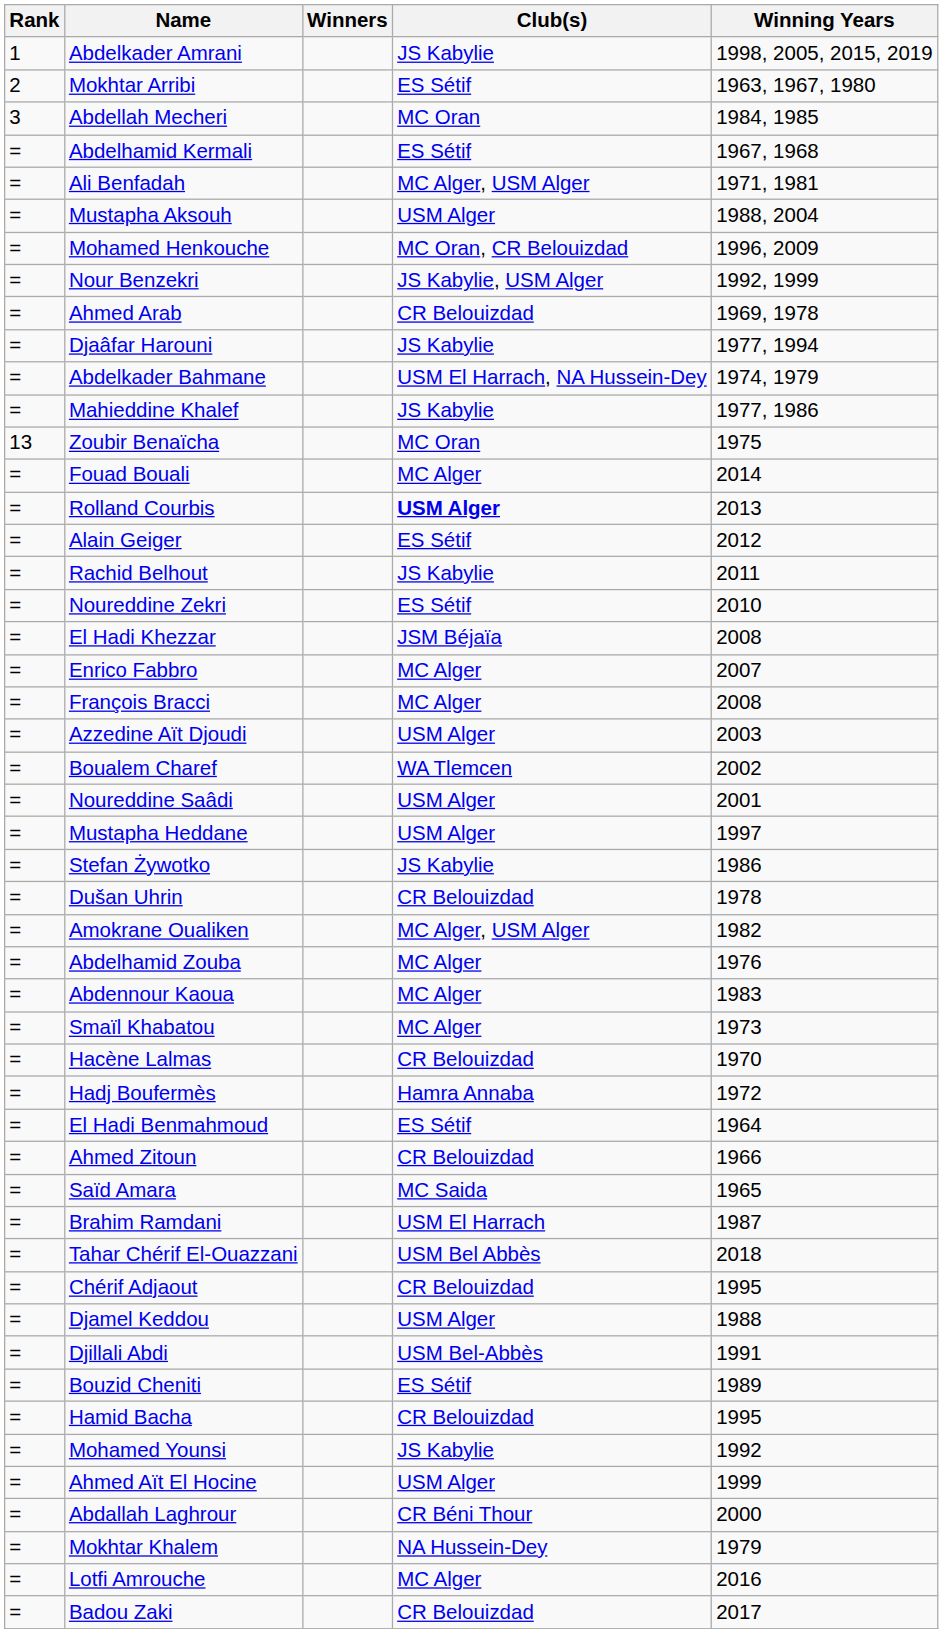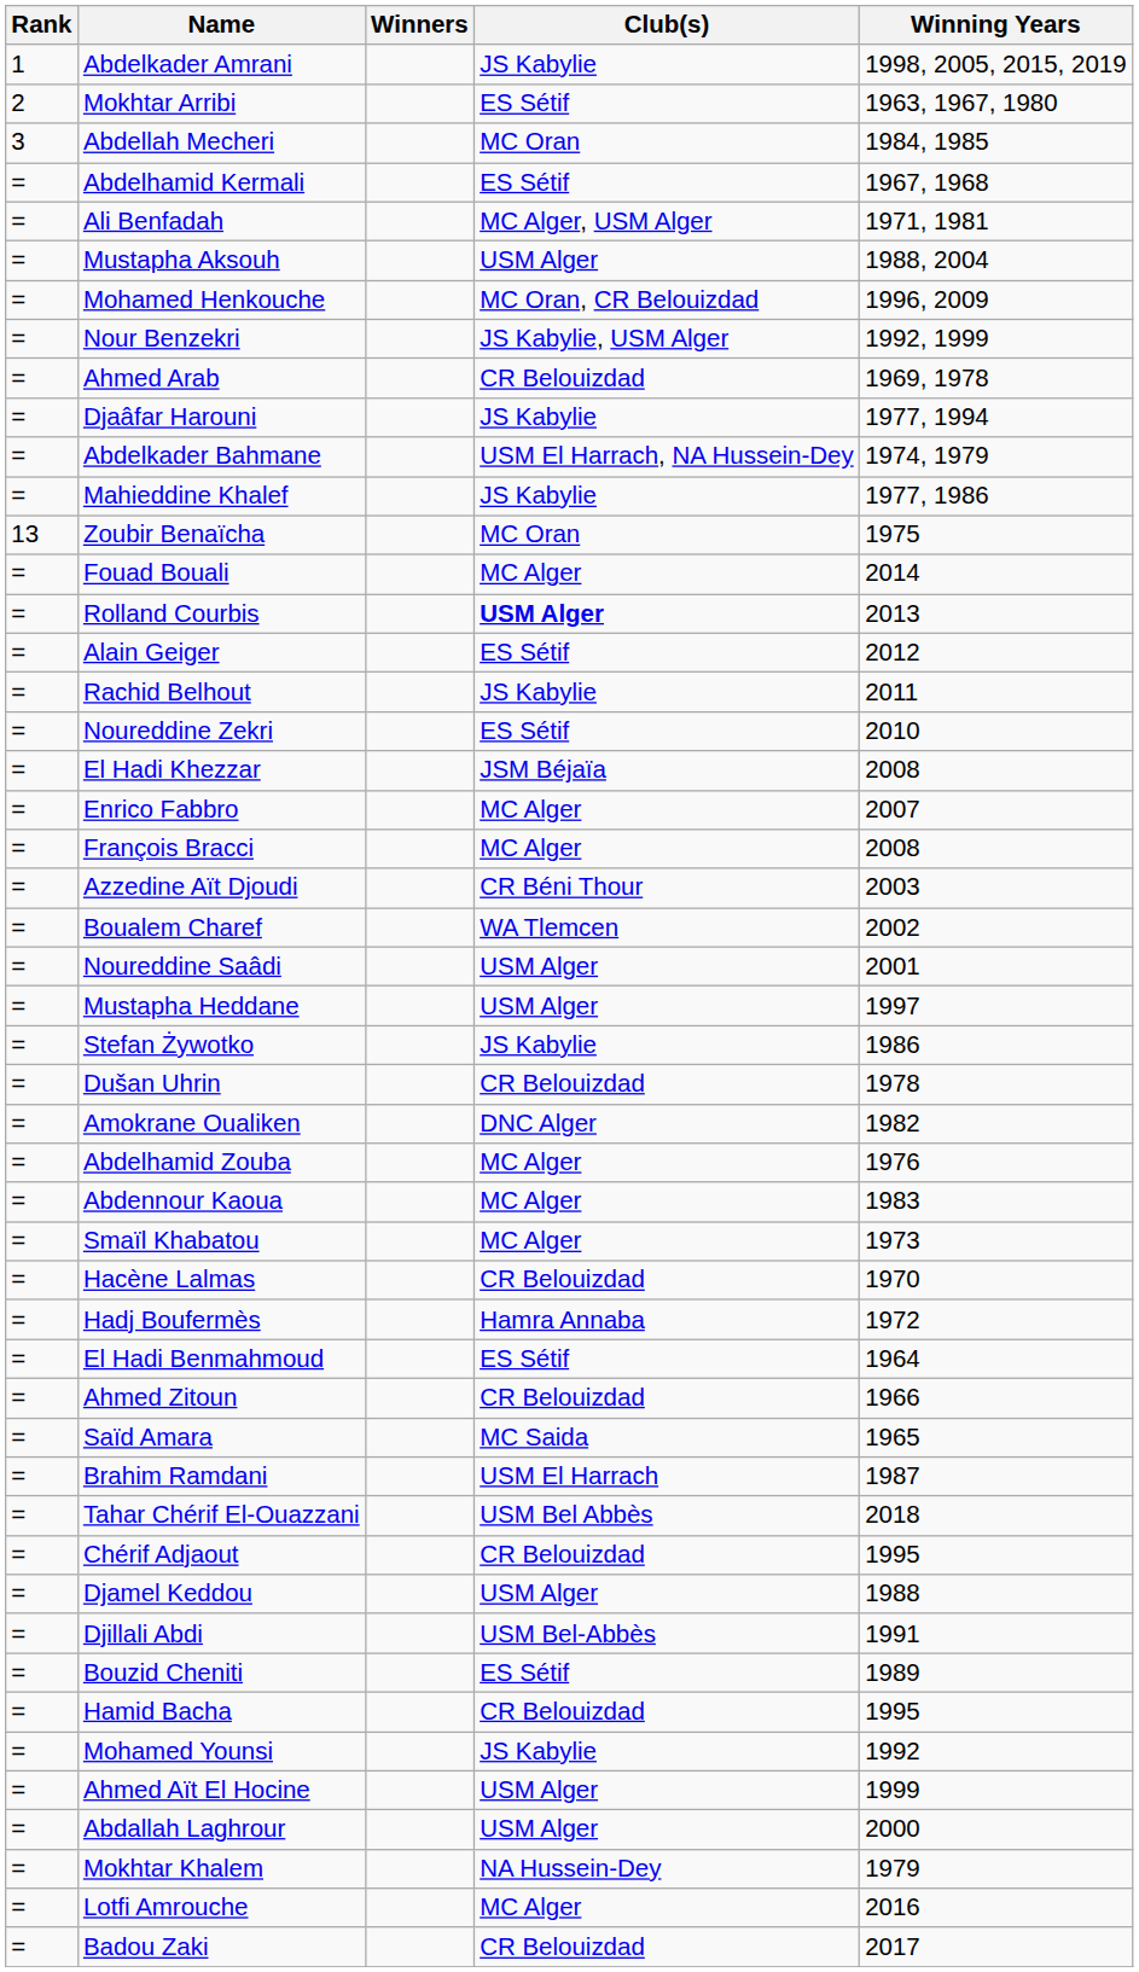Azzedine Aït Djoudi | Club(s): USM Alger -> CR Béni Thour
Amokrane Oualiken | Club(s): MC Alger, USM Alger -> DNC Alger
Abdallah Laghrour | Club(s): CR Béni Thour -> USM Alger
